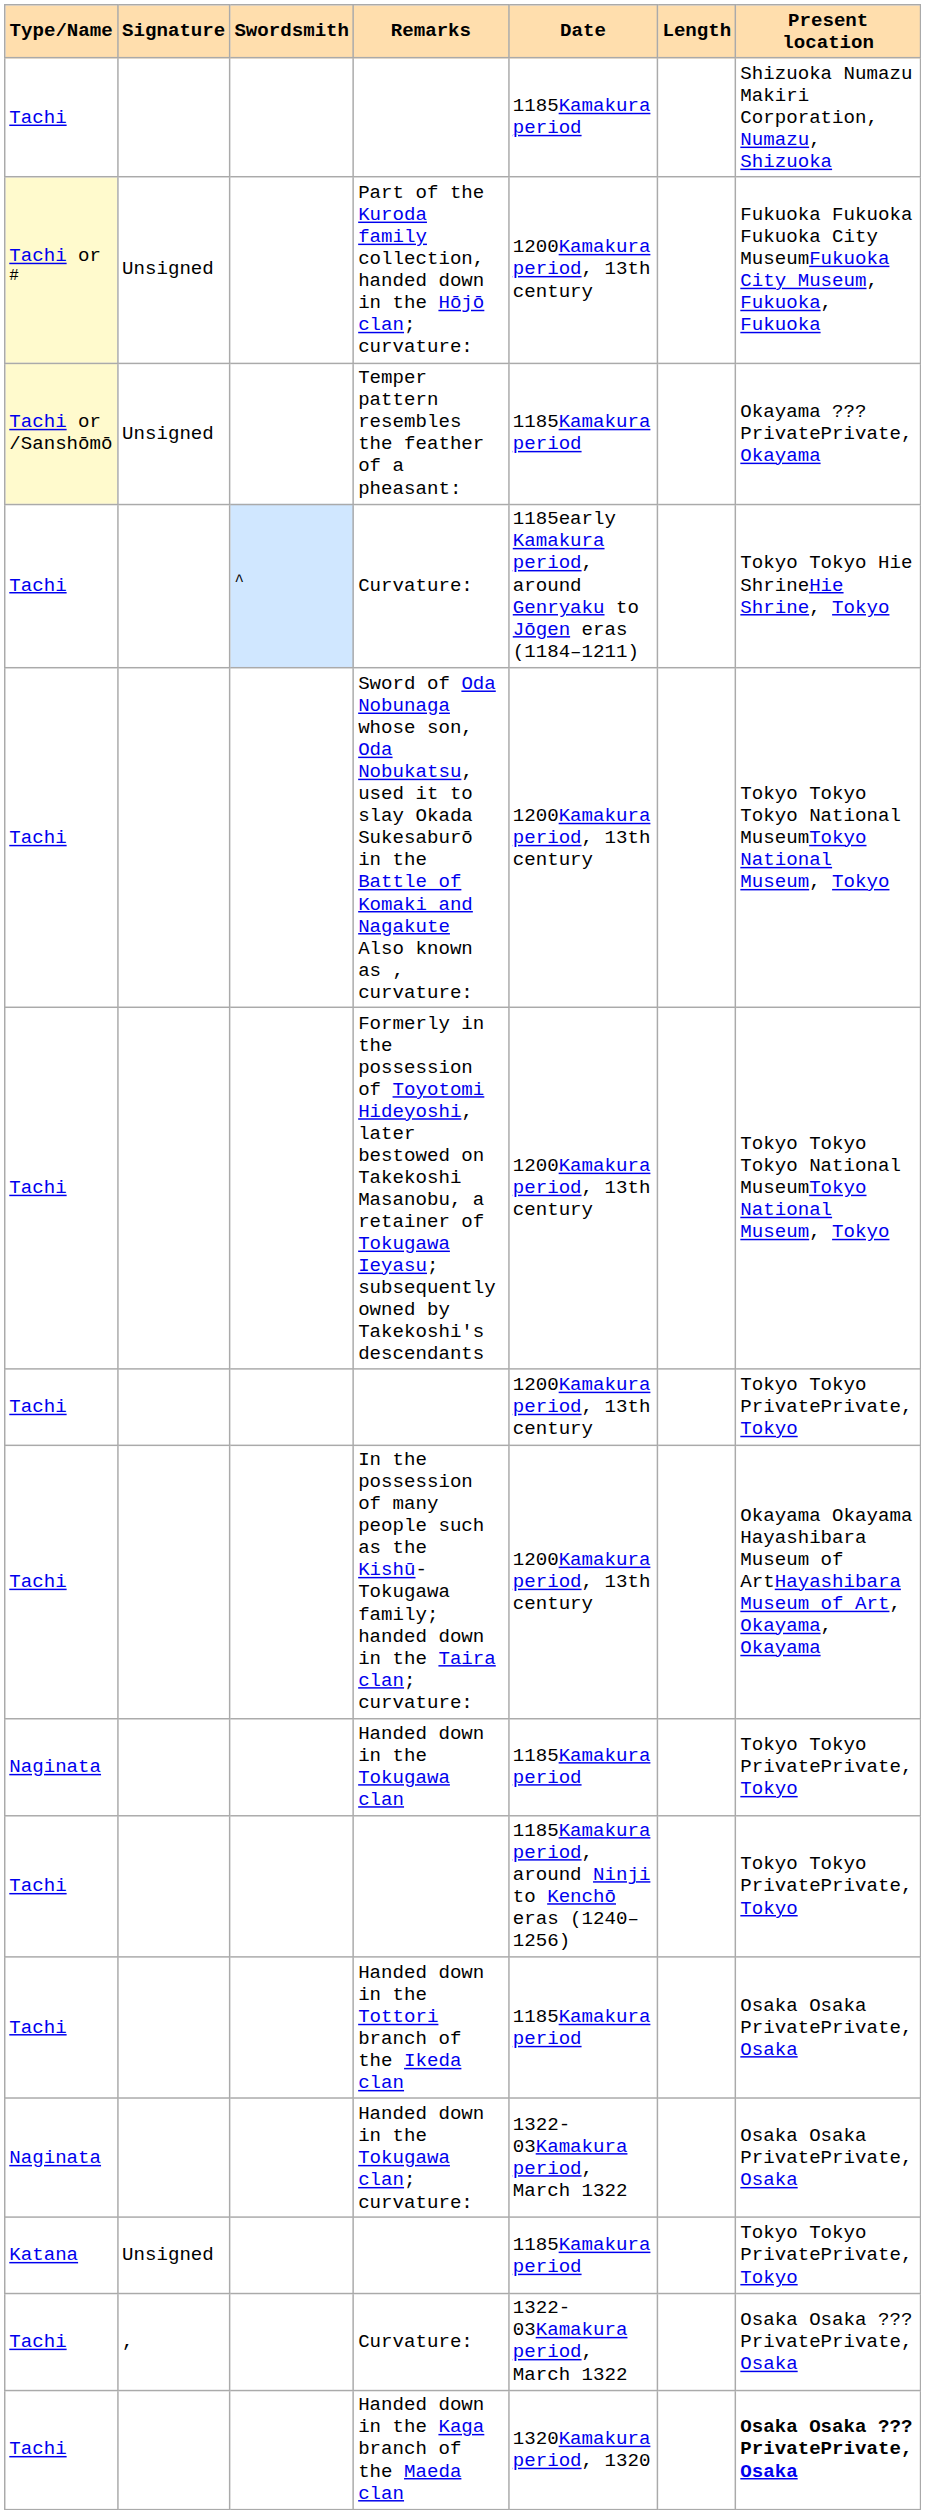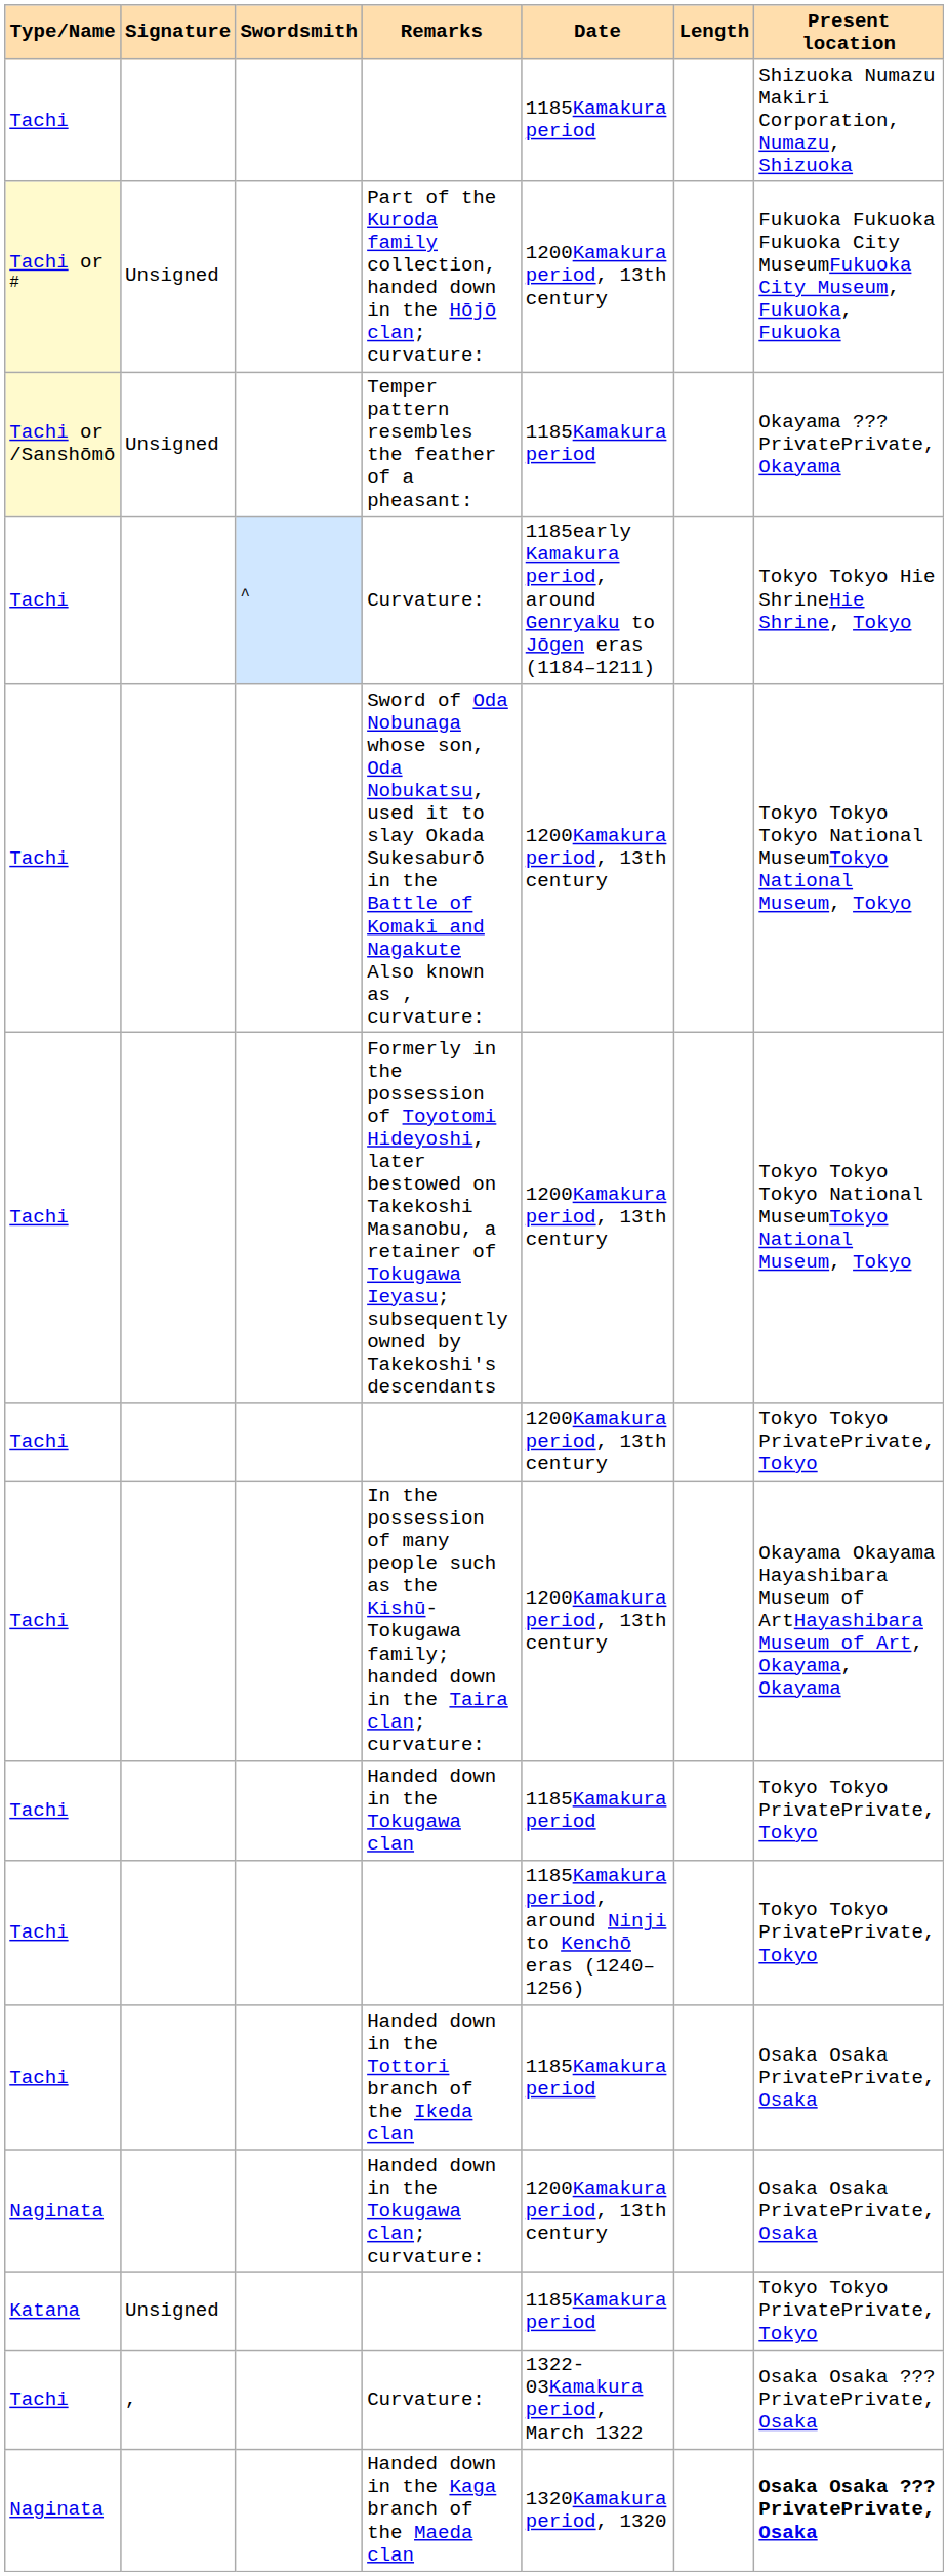Handed down in the Tokugawa clan | Type/Name: Naginata -> Tachi
Handed down in the Tokugawa clan; curvature: | Date: 1322-03Kamakura period, March 1322 -> 1200Kamakura period, 13th century
Handed down in the Kaga branch of the Maeda clan | Type/Name: Tachi -> Naginata
